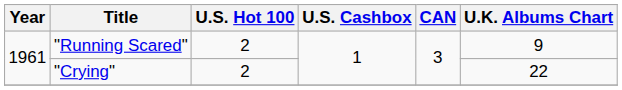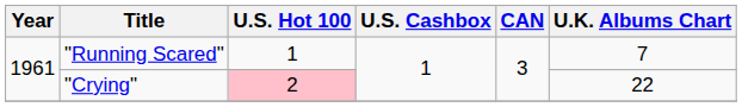"Running Scared" | U.S. Hot 100: 2 -> 1
"Running Scared" | U.K. Albums Chart: 9 -> 7
"Crying" | U.S. Hot 100: no background -> pink background
